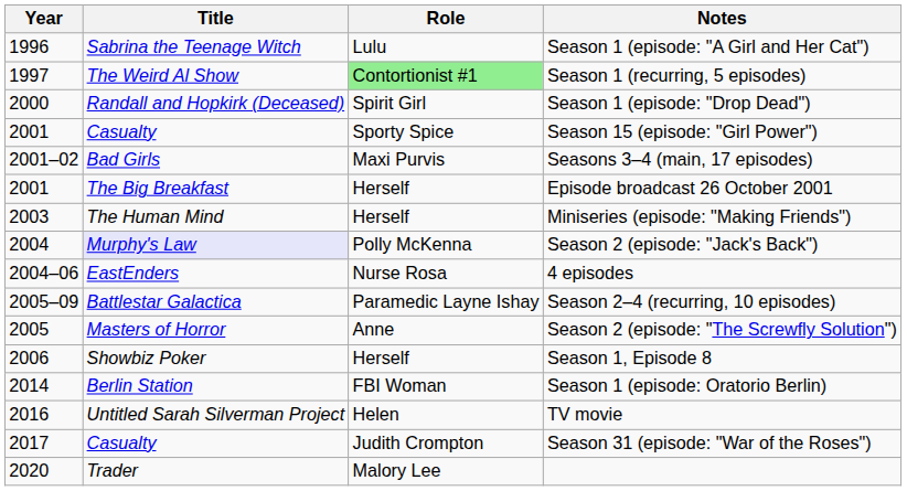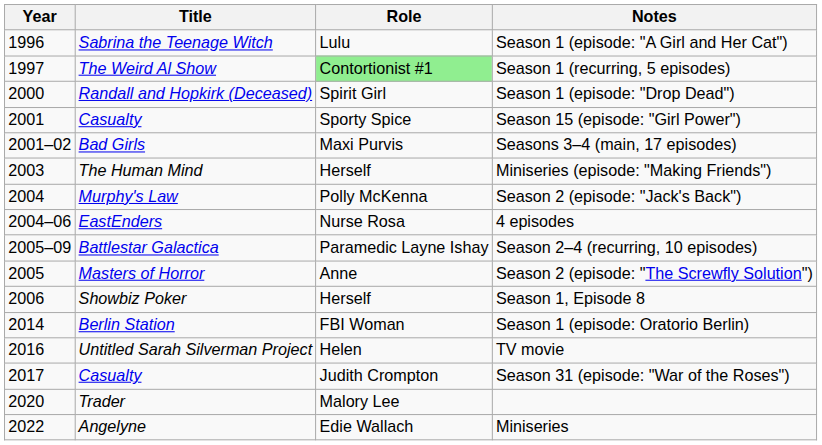- row: 2001 | The Big Breakfast | Herself | Episode broadcast 26 October 2001
Season 2 (episode: "Jack's Back") | Title: lavender background -> no background
+ row: 2022 | Angelyne | Edie Wallach | Miniseries
